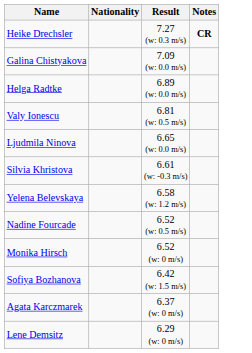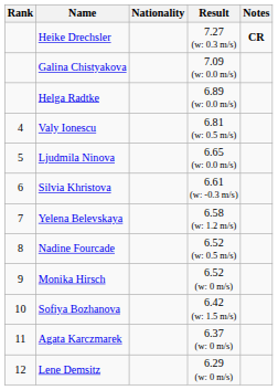+ column: Rank | 4 | 5 | 6 | 7 | 8 | 9 | 10 | 11 | 12
